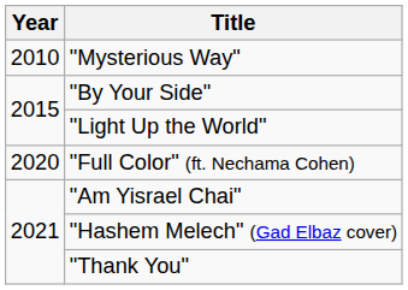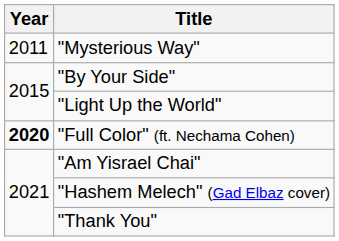"Mysterious Way" | Year: 2010 -> 2011
"Full Color" (ft. Nechama Cohen) | Year: normal -> bold
